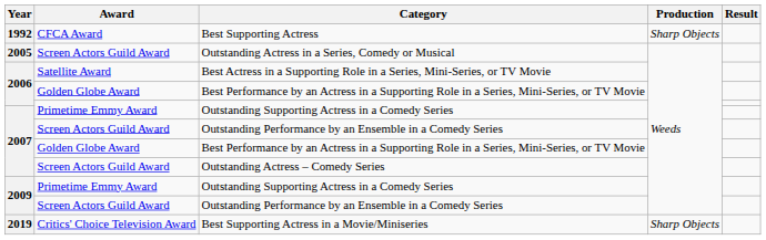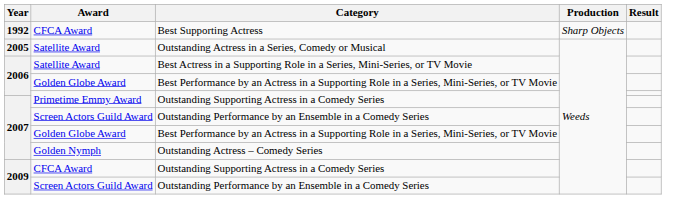Outstanding Actress in a Series, Comedy or Musical | Award: Screen Actors Guild Award -> Satellite Award
Outstanding Actress – Comedy Series | Award: Screen Actors Guild Award -> Golden Nymph
2009 / Outstanding Supporting Actress in a Comedy Series | Award: Primetime Emmy Award -> CFCA Award
- row: 2019 | Critics' Choice Television Award | Best Supporting Actress in a Movie/Miniseries | Sharp Objects
